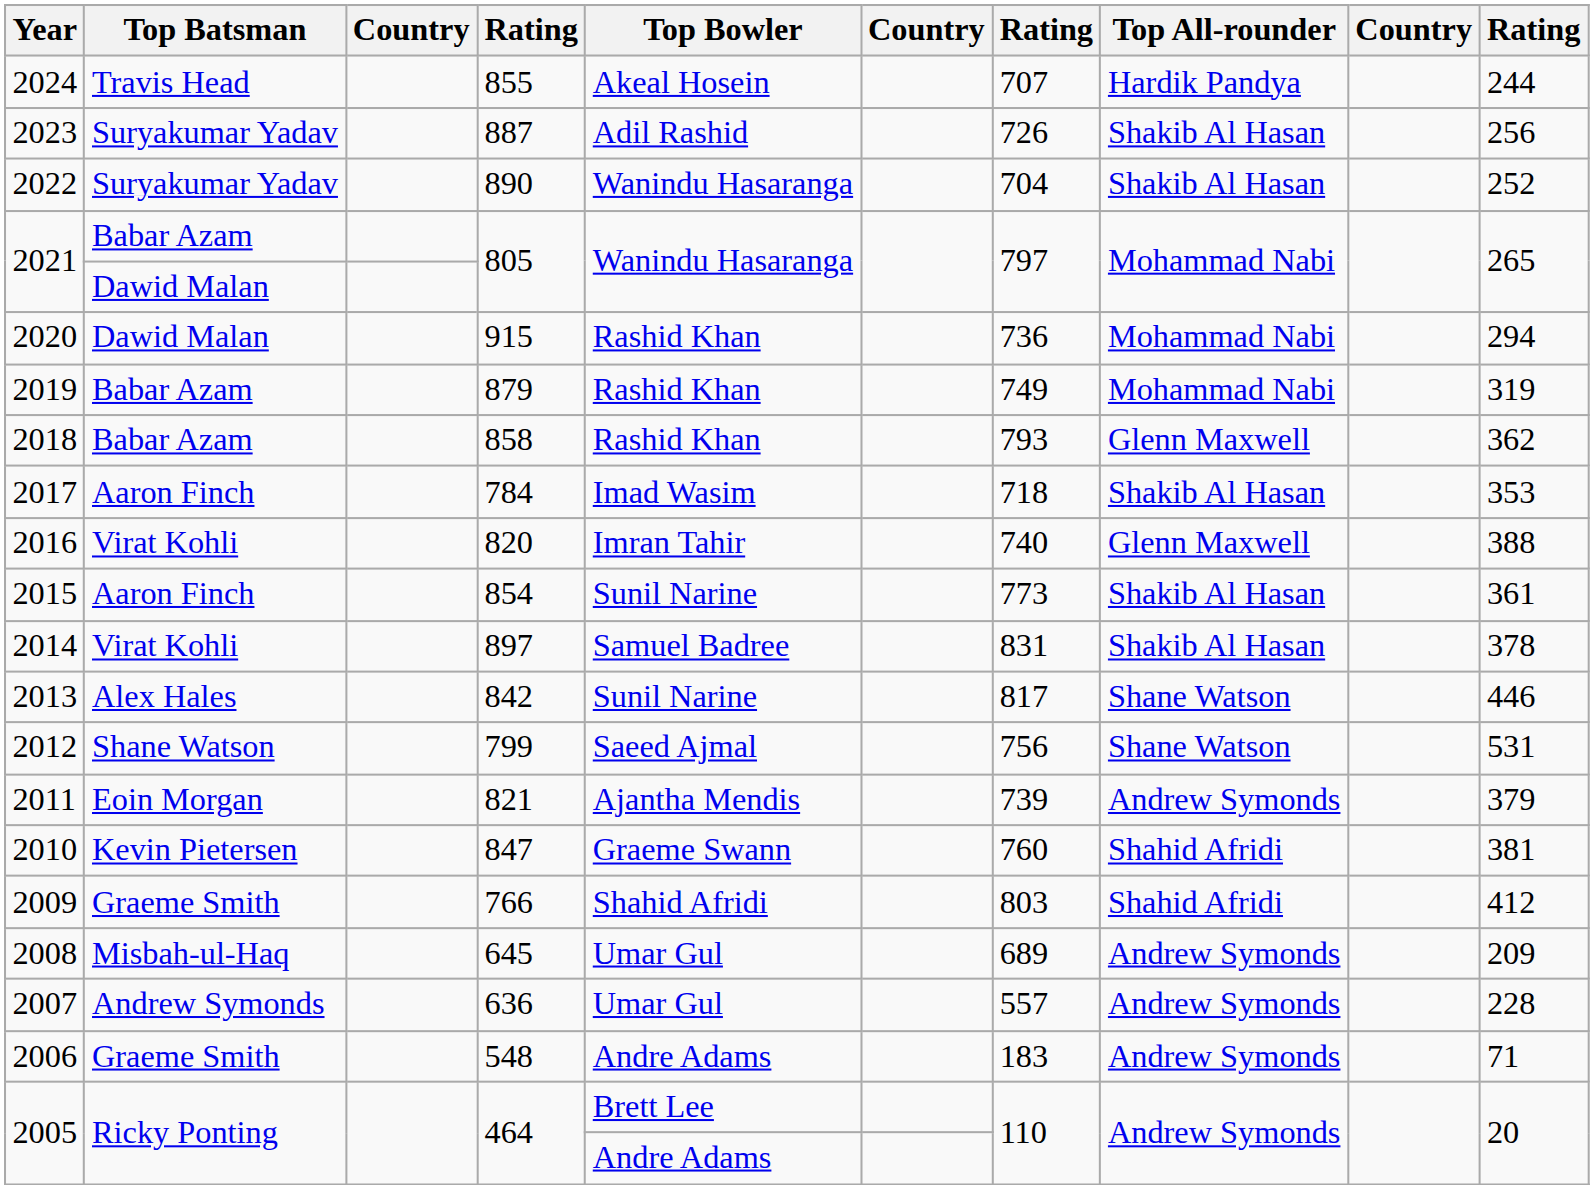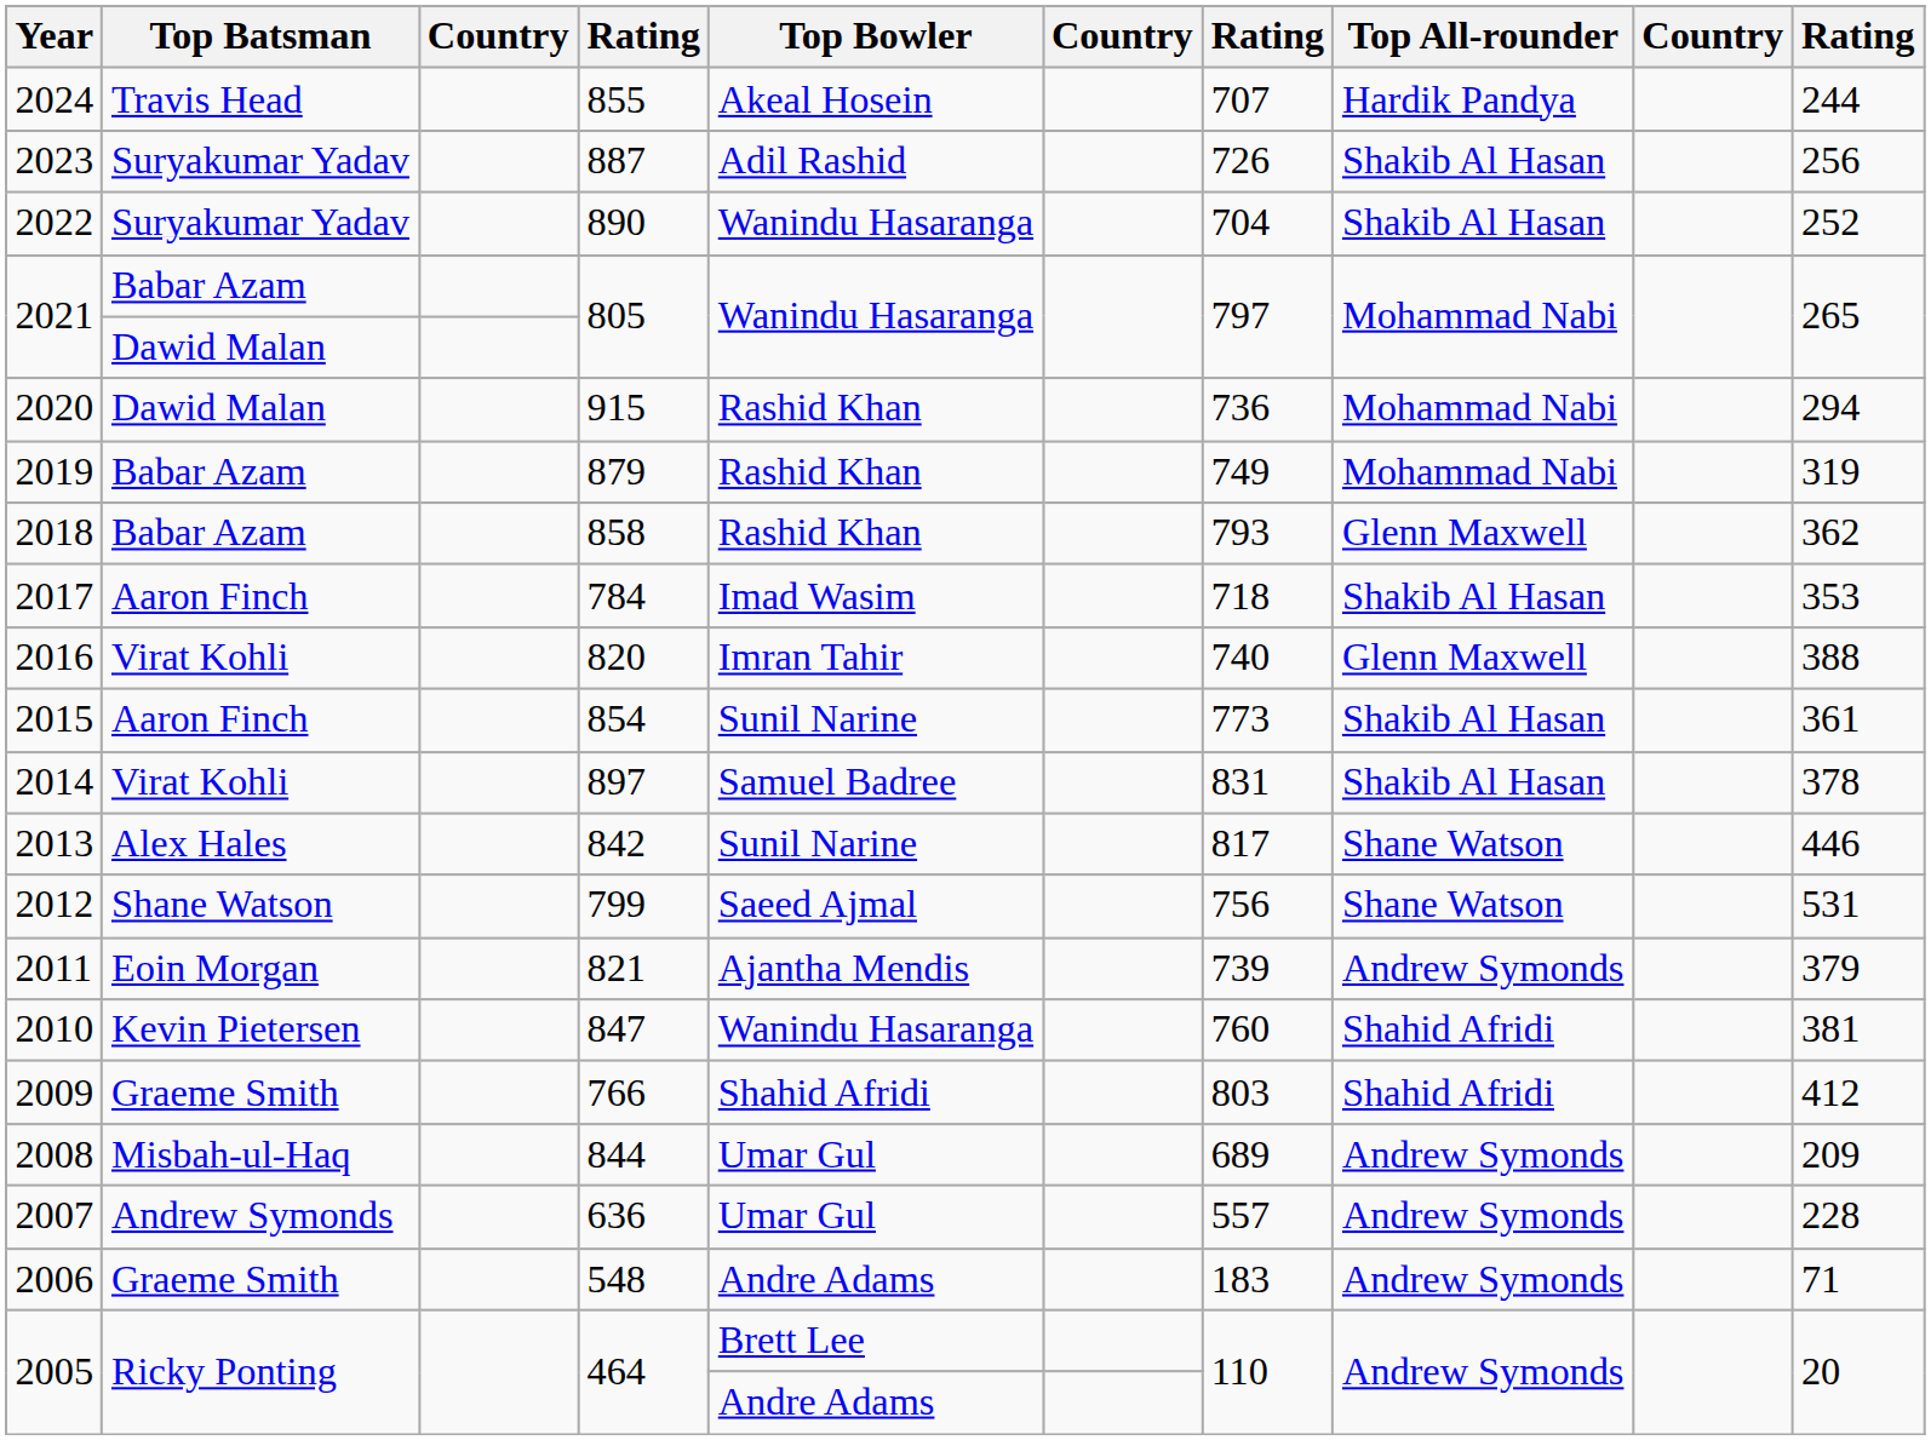2010 | Top Bowler: Graeme Swann -> Wanindu Hasaranga
2008 | column 4: 645 -> 844
